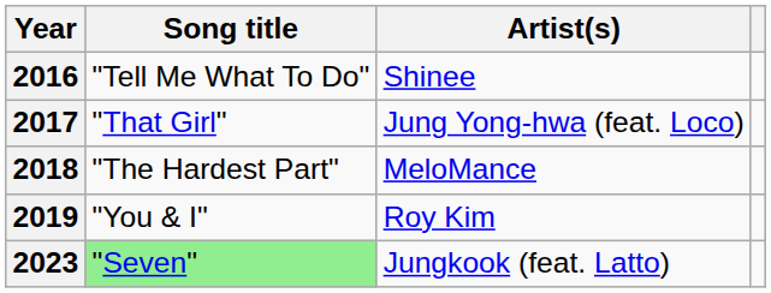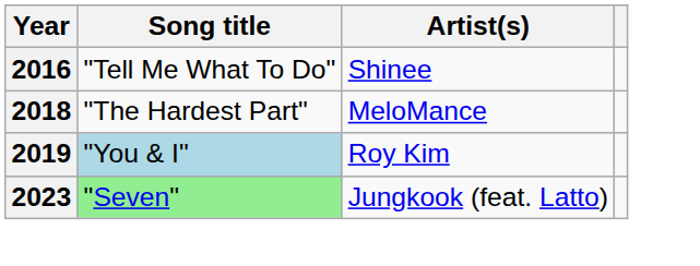- row: 2017 | "That Girl" | Jung Yong-hwa (feat. Loco)
2019 | Song title: no background -> lightblue background
